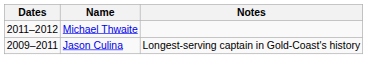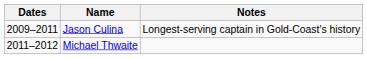rows swapped: Jason Culina <-> Michael Thwaite
